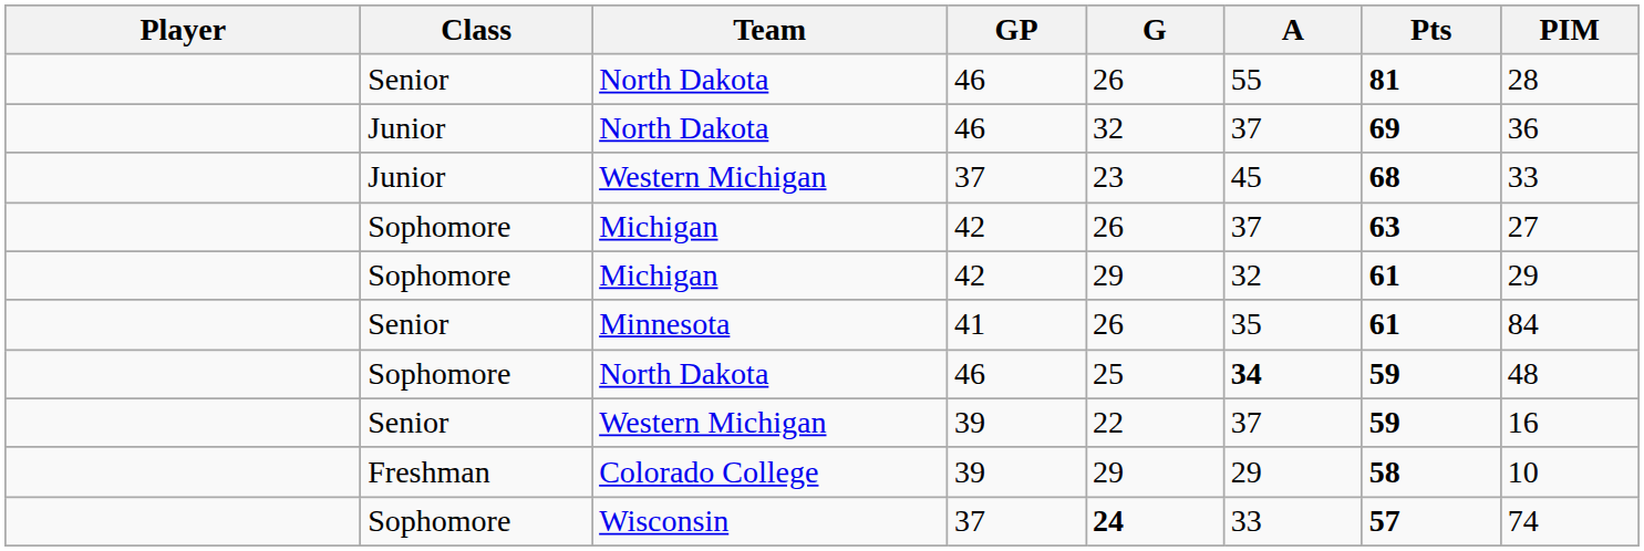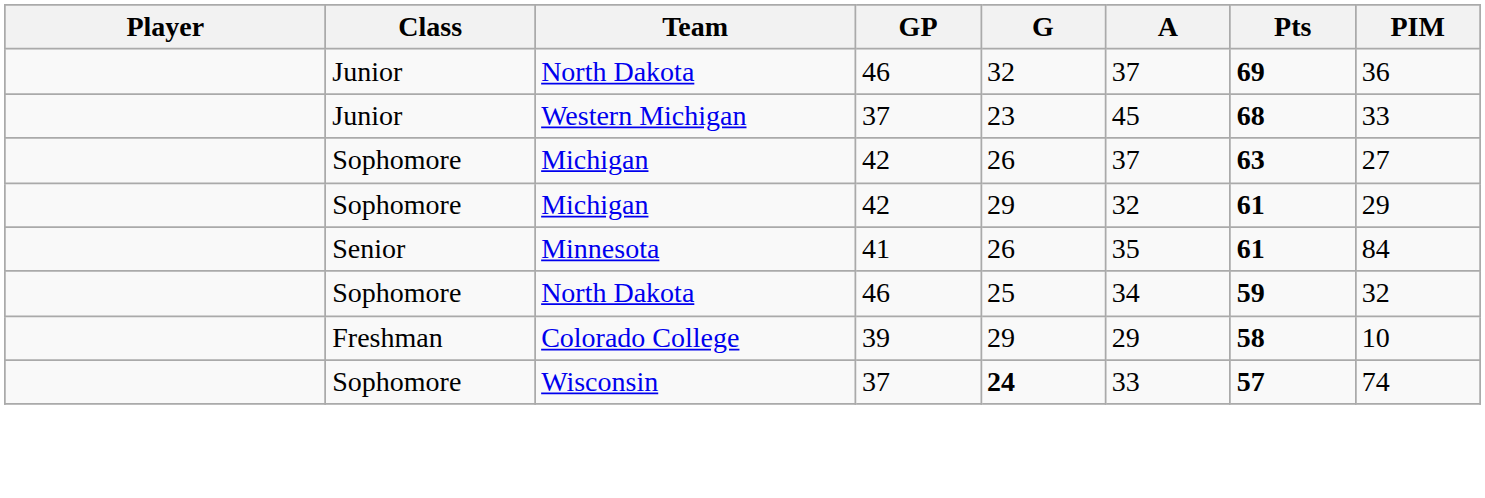- row: Senior | North Dakota | 46 | 26 | 55 | 81 | 28
Sophomore / North Dakota | A: bold -> normal
Sophomore / North Dakota | PIM: 48 -> 32
- row: Senior | Western Michigan | 39 | 22 | 37 | 59 | 16
